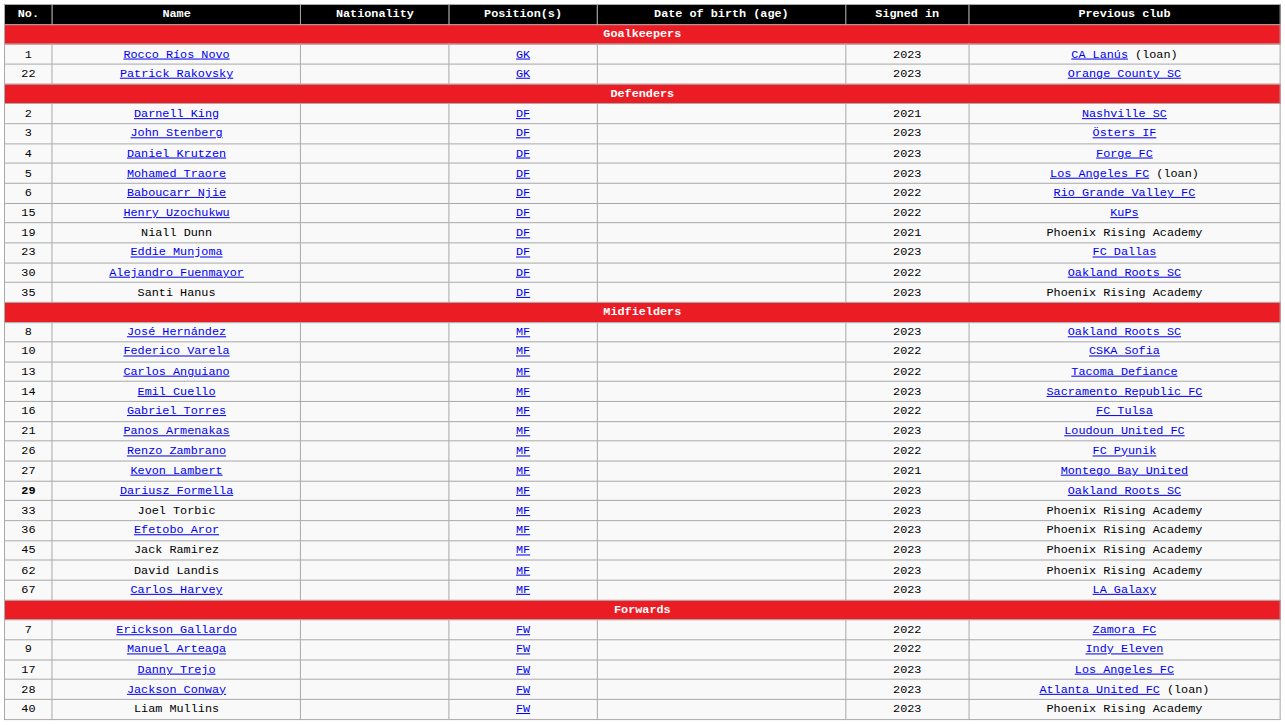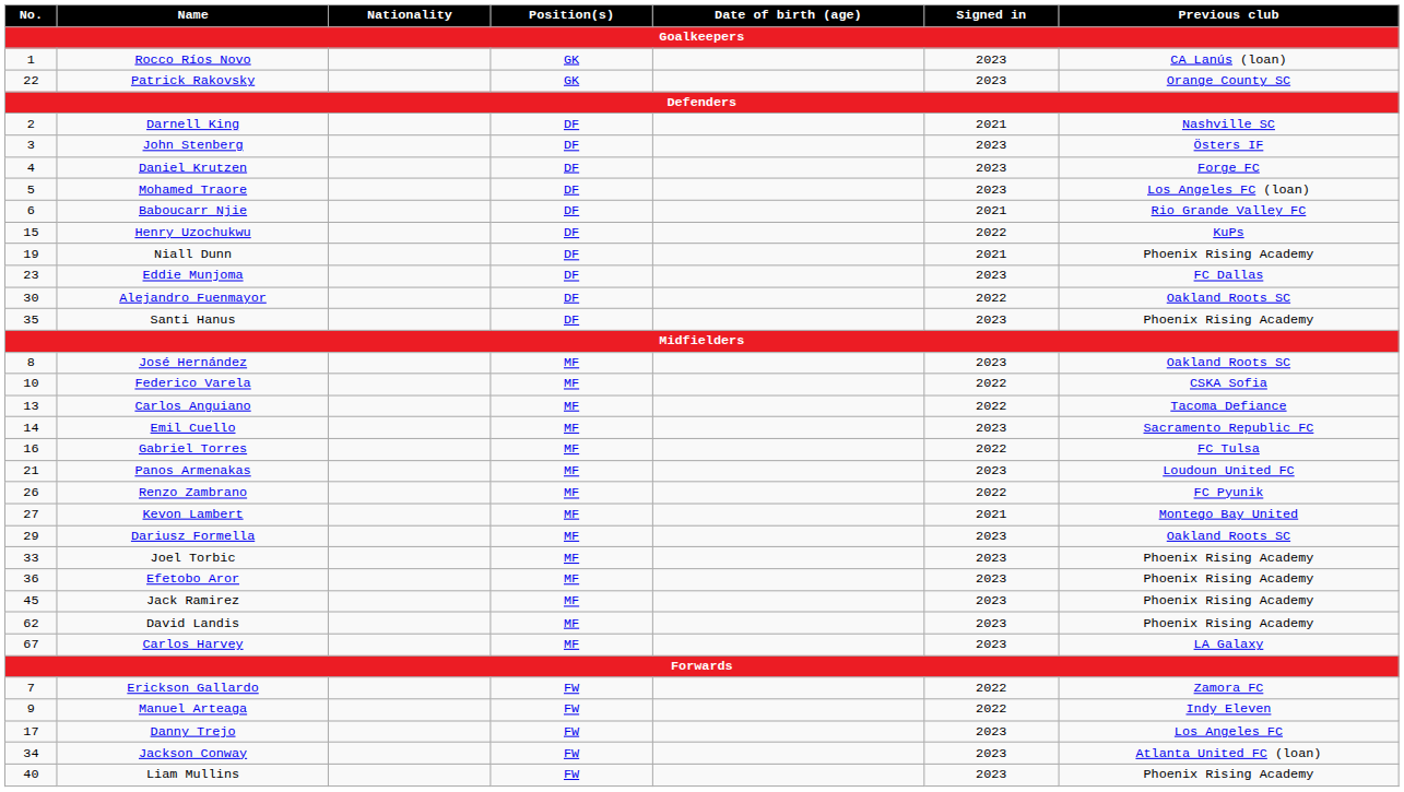Baboucarr Njie | Signed in: 2022 -> 2021
Dariusz Formella | No.: bold -> normal
Jackson Conway | No.: 28 -> 34
